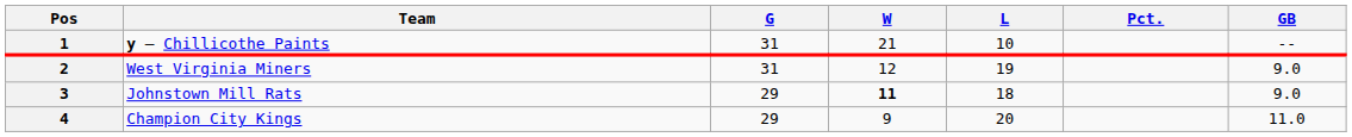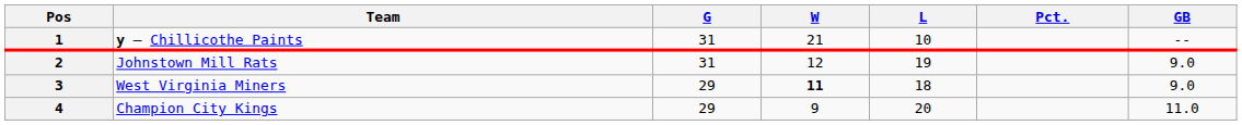2 | Team: West Virginia Miners -> Johnstown Mill Rats
3 | Team: Johnstown Mill Rats -> West Virginia Miners
